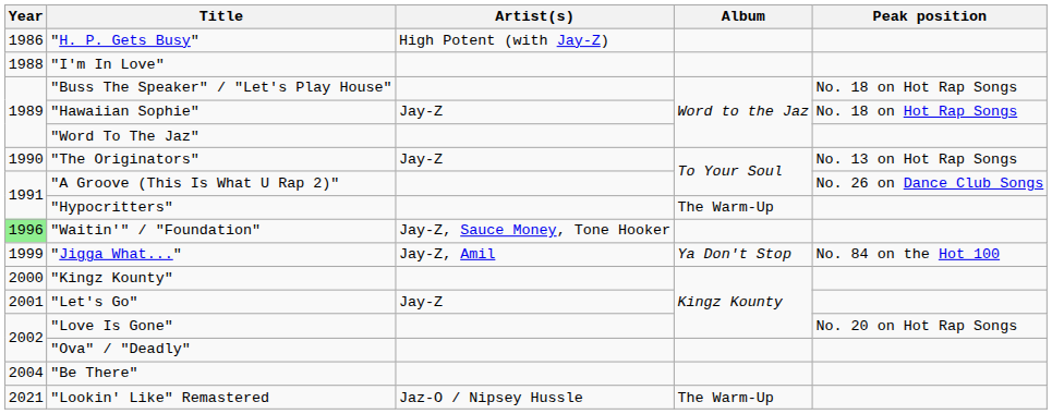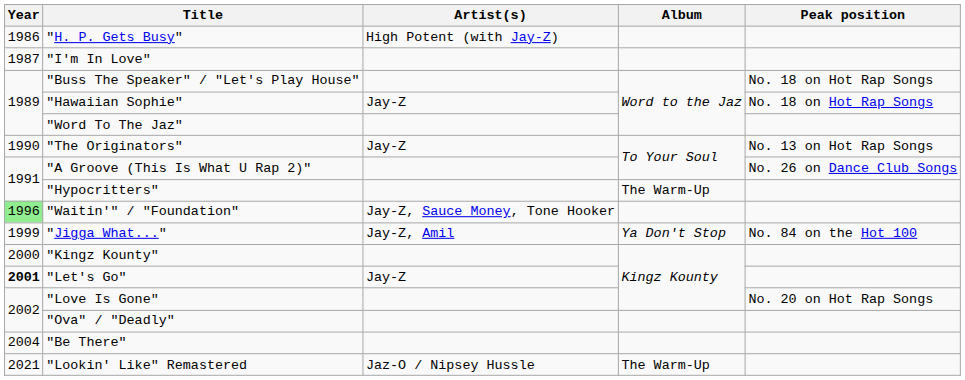"I'm In Love" | Year: 1988 -> 1987
"Let's Go" | Year: normal -> bold
